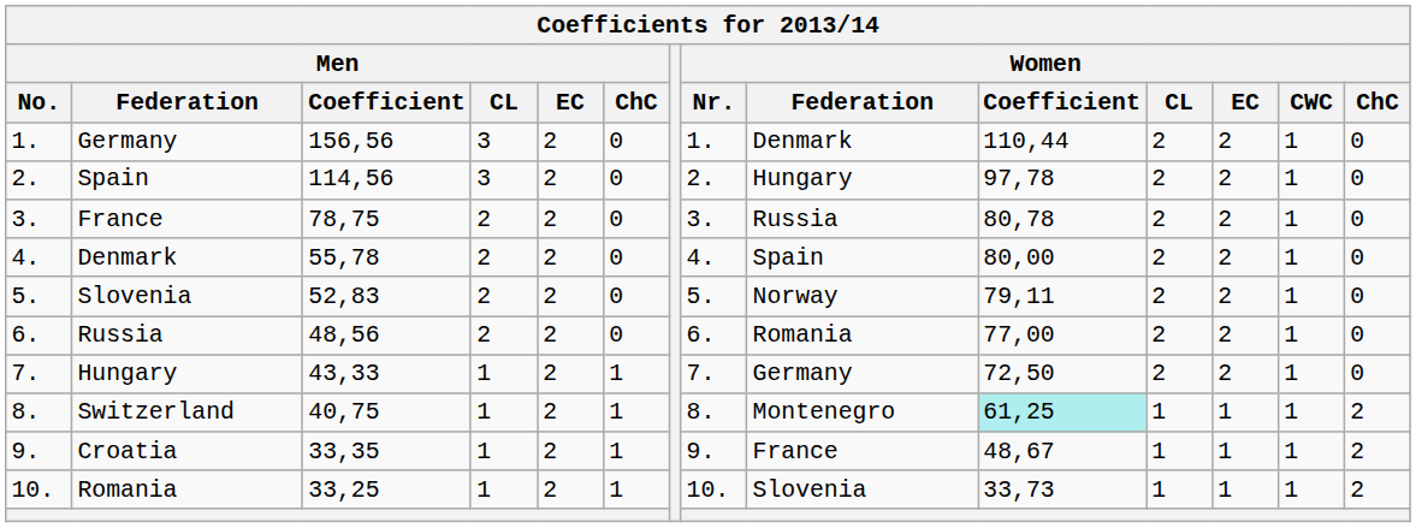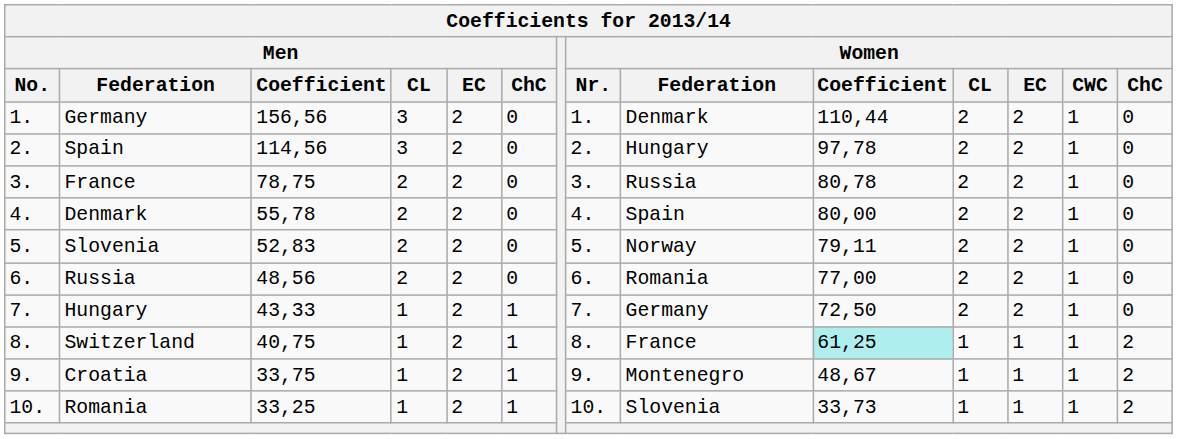Switzerland | Women / Federation: Montenegro -> France
Croatia | Men / Coefficient: 33,35 -> 33,75
Croatia | Women / Federation: France -> Montenegro
